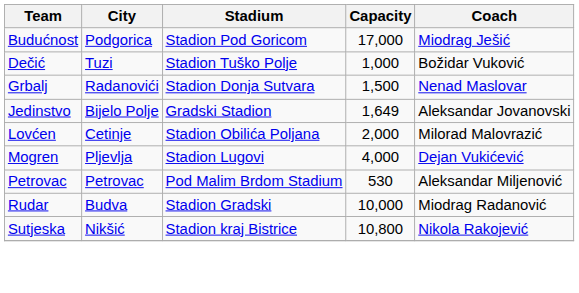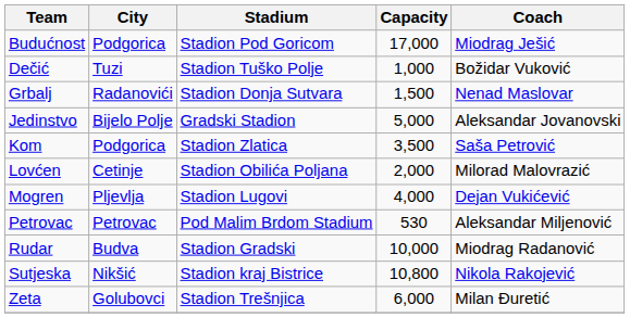Jedinstvo | Capacity: 1,649 -> 5,000
+ row: Kom | Podgorica | Stadion Zlatica | 3,500 | Saša Petrović
+ row: Zeta | Golubovci | Stadion Trešnjica | 6,000 | Milan Đuretić
